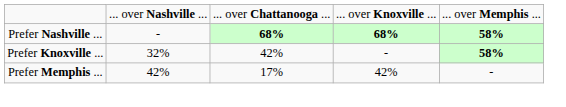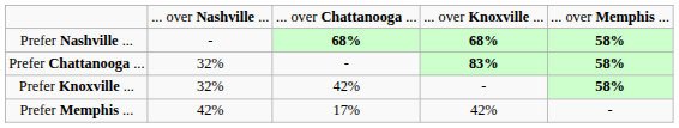+ row: Prefer Chattanooga ... | 32% | - | 83% | 58%
